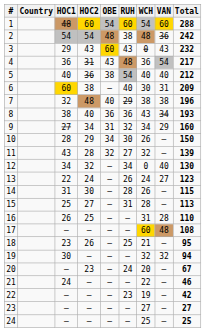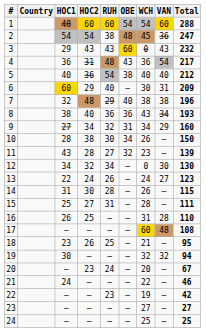columns swapped: OBE <-> RUH
2 | WCH: 48 -> 45
2 | Total: 242 -> 247
6 | HOC2: 38 -> 29
10 | HOC2: 29 -> 38
11 | WCH: 32 -> 23
12 | VAN: 40 -> 30
15 | Total: 113 -> 111
